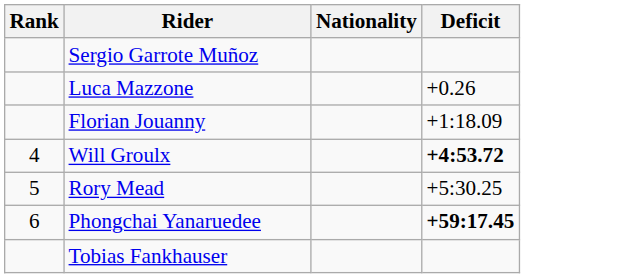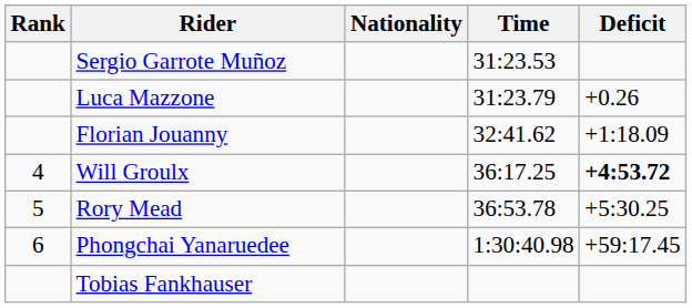+ column: Time | 31:23.53 | 31:23.79 | 32:41.62 | 36:17.25 | 36:53.78 | 1:30:40.98
Phongchai Yanaruedee | Deficit: bold -> normal
